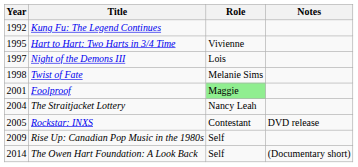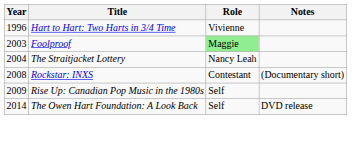- row: 1992 | Kung Fu: The Legend Continues
Hart to Hart: Two Harts in 3/4 Time | Year: 1995 -> 1996
- row: 1997 | Night of the Demons III | Lois
- row: 1998 | Twist of Fate | Melanie Sims
Foolproof | Year: 2001 -> 2003
Rockstar: INXS | Year: 2005 -> 2008
Rockstar: INXS | Notes: DVD release -> (Documentary short)
The Owen Hart Foundation: A Look Back | Notes: (Documentary short) -> DVD release
